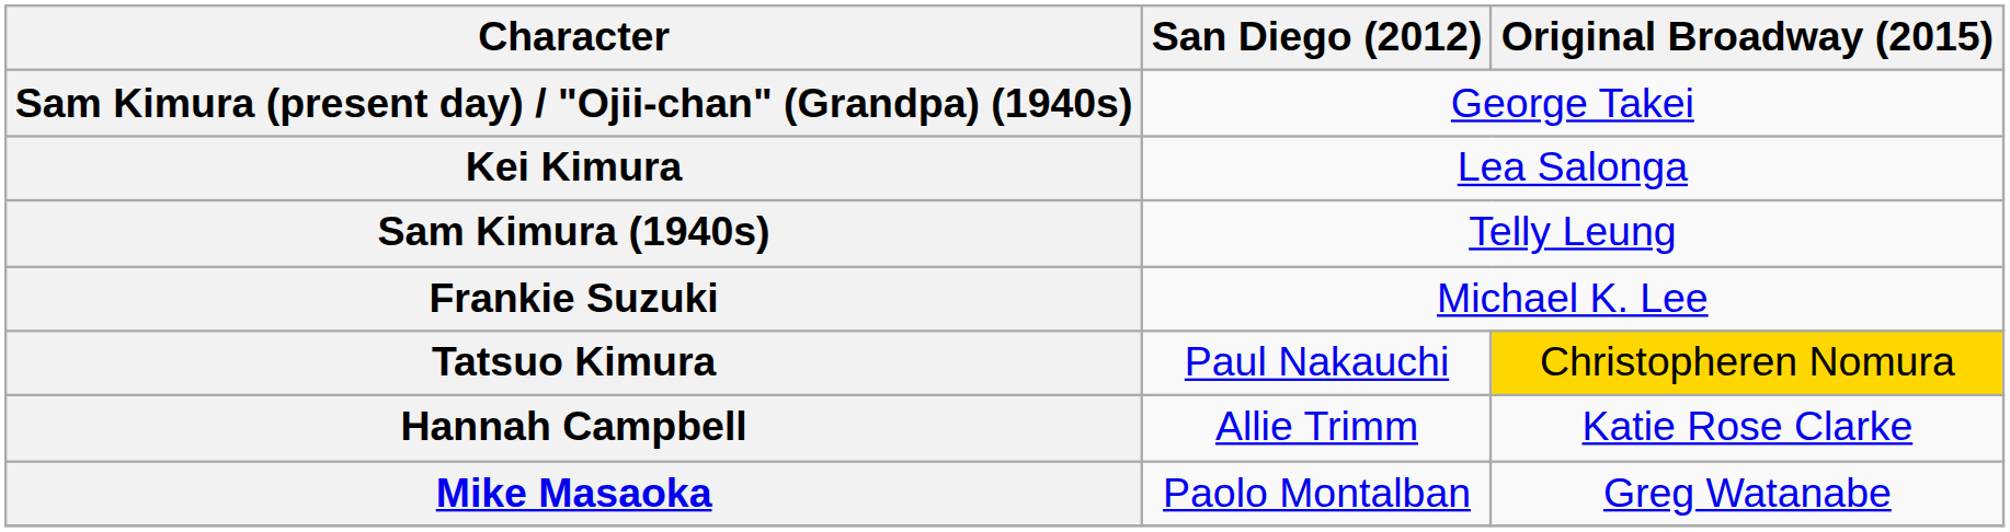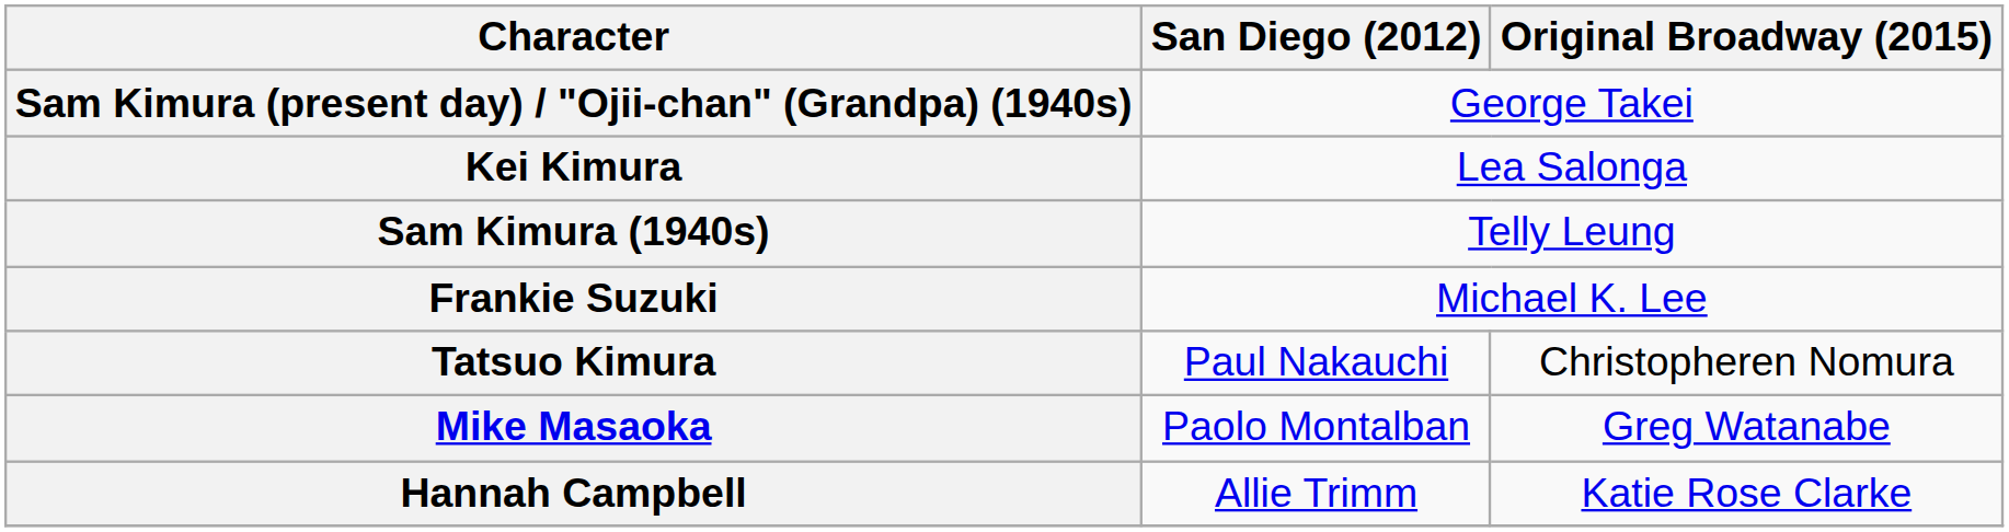Tatsuo Kimura | Original Broadway (2015): gold background -> no background
rows swapped: Hannah Campbell <-> Mike Masaoka
